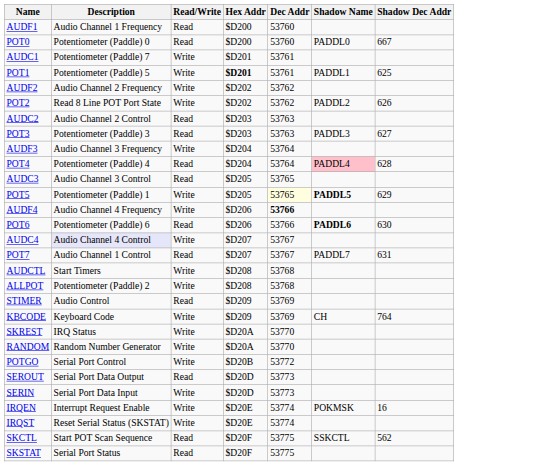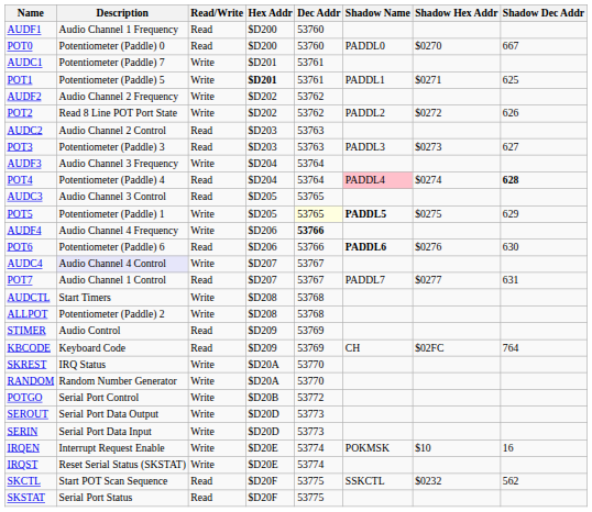+ column: Shadow Hex Addr | $0270 | $0271 | $0272 | $0273 | $0274 | $0275 | $0276 | $0277 | $02FC | $10 | $0232
POT4 | Shadow Dec Addr: normal -> bold
KBCODE | Read/Write: Write -> Read
SEROUT | Read/Write: Read -> Write
